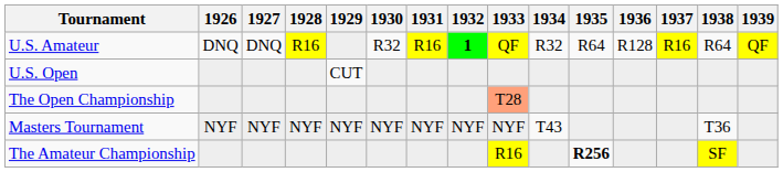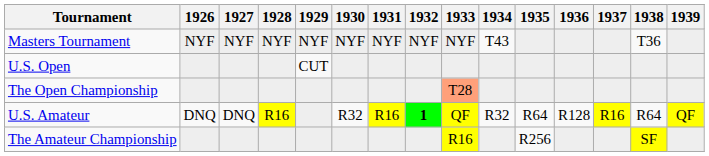rows swapped: Masters Tournament <-> U.S. Amateur
The Amateur Championship | 1935: bold -> normal
